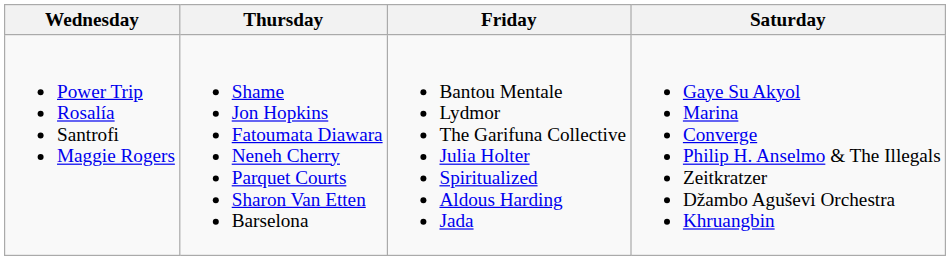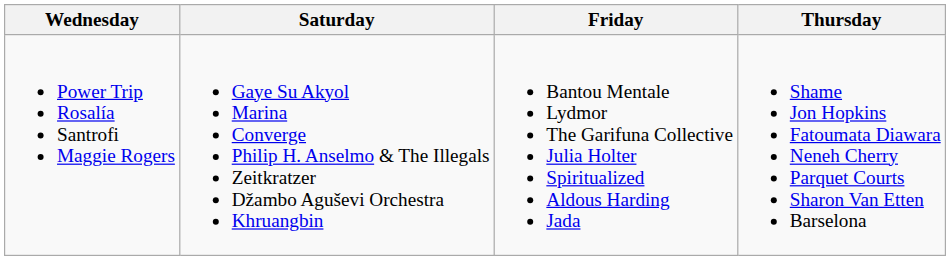columns swapped: Thursday <-> Saturday
